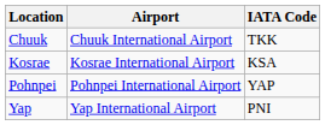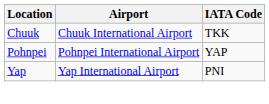- row: Kosrae | Kosrae International Airport | KSA
